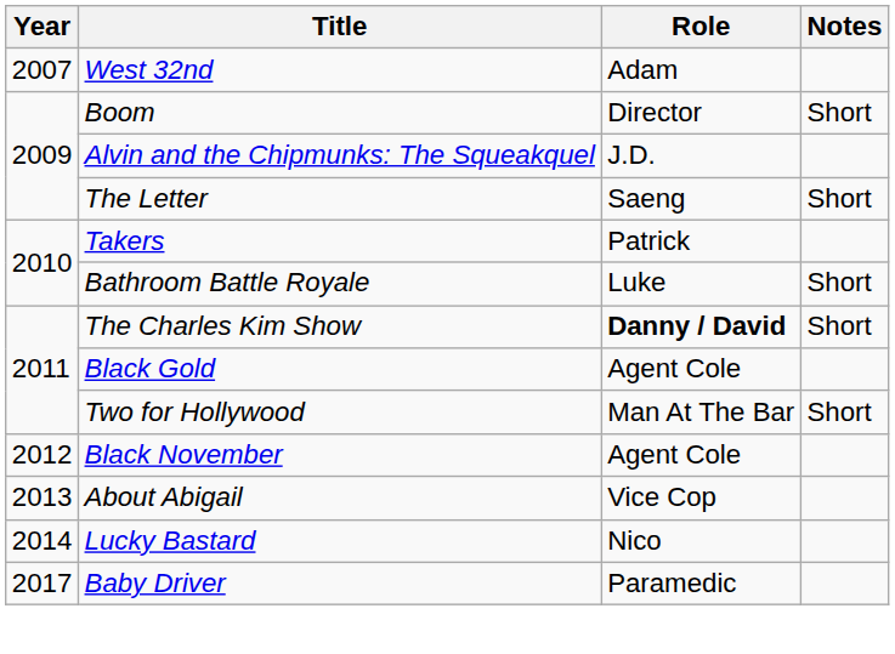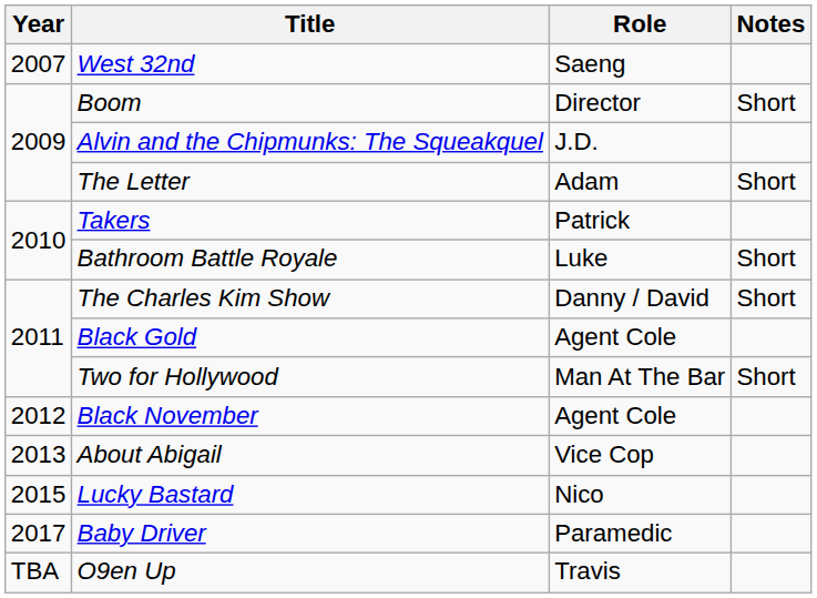West 32nd | Role: Adam -> Saeng
The Letter | Role: Saeng -> Adam
The Charles Kim Show | Role: bold -> normal
Lucky Bastard | Year: 2014 -> 2015
+ row: TBA | O9en Up | Travis
